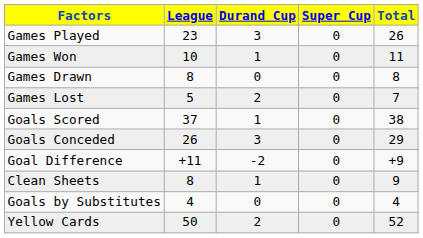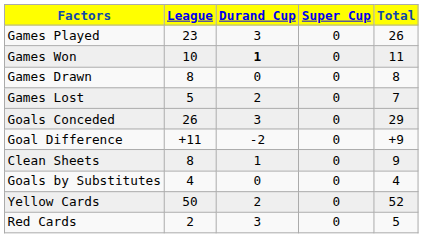Games Won | Durand Cup: normal -> bold
- row: Goals Scored | 37 | 1 | 0 | 38
+ row: Red Cards | 2 | 3 | 0 | 5
